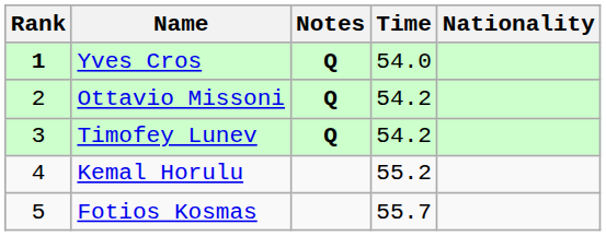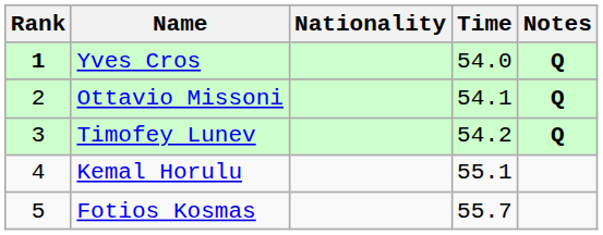columns swapped: Nationality <-> Notes
Ottavio Missoni | Time: 54.2 -> 54.1
Kemal Horulu | Time: 55.2 -> 55.1
